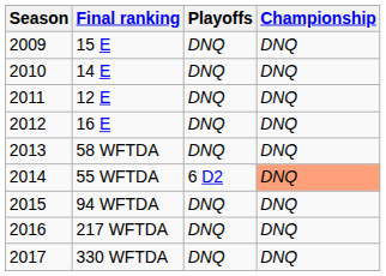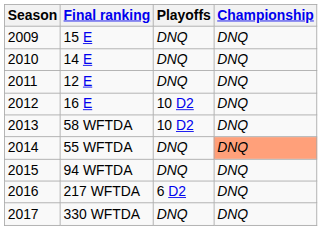16 E | Playoffs: DNQ -> 10 D2
58 WFTDA | Playoffs: DNQ -> 10 D2
55 WFTDA | Playoffs: 6 D2 -> DNQ
217 WFTDA | Playoffs: DNQ -> 6 D2
